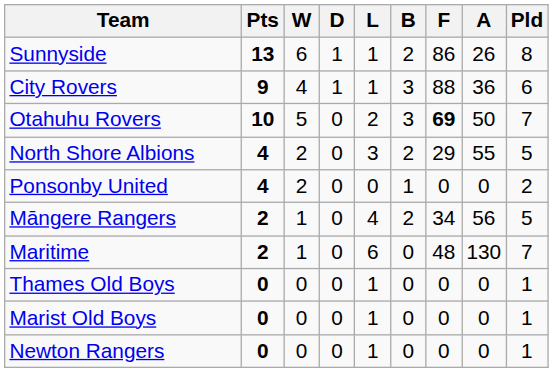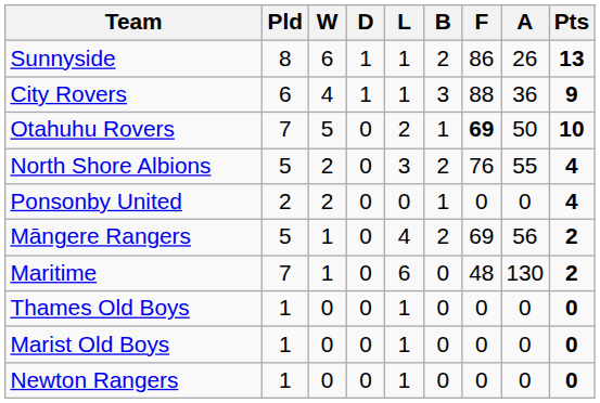columns swapped: Pld <-> Pts
Otahuhu Rovers | B: 3 -> 1
North Shore Albions | F: 29 -> 76
Māngere Rangers | F: 34 -> 69
